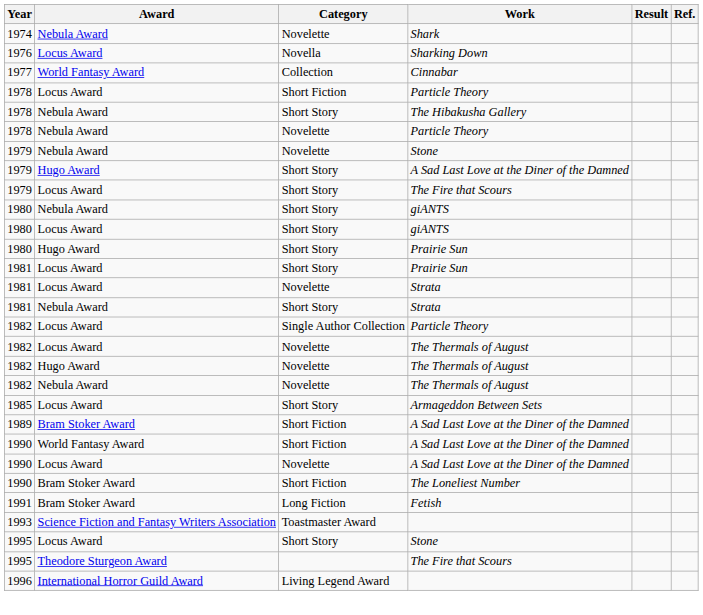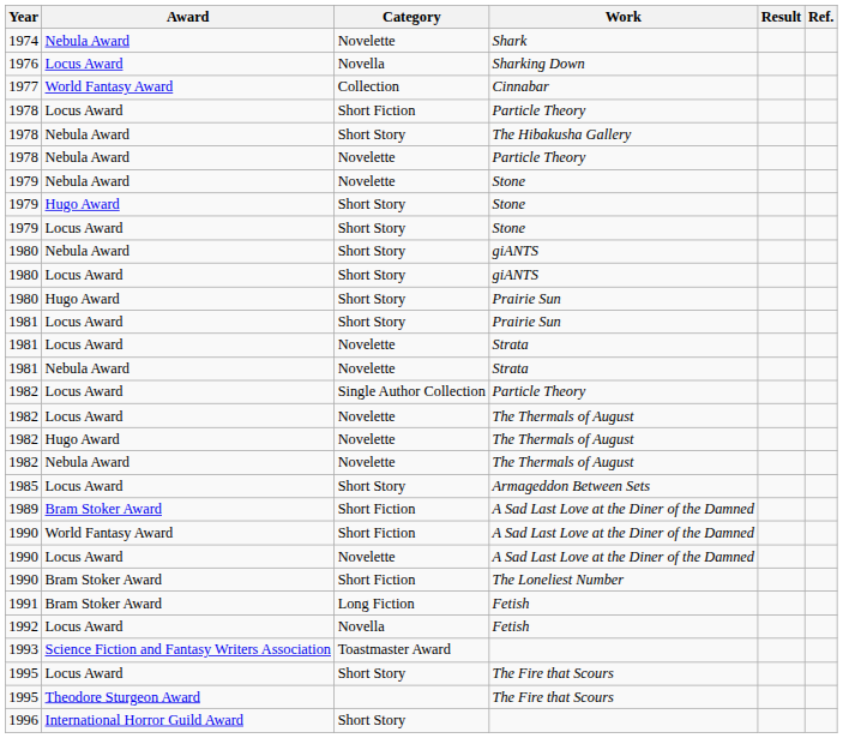1979 / Hugo Award | Work: A Sad Last Love at the Diner of the Damned -> Stone
1979 / Locus Award | Work: The Fire that Scours -> Stone
1981 / Nebula Award | Category: Short Story -> Novelette
+ row: 1992 | Locus Award | Novella | Fetish
1995 / Locus Award | Work: Stone -> The Fire that Scours
1996 | Category: Living Legend Award -> Short Story
